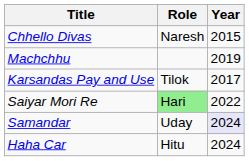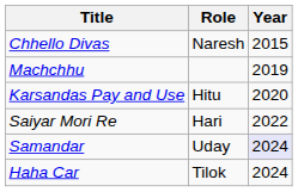Karsandas Pay and Use | Role: Tilok -> Hitu
Karsandas Pay and Use | Year: 2017 -> 2020
Saiyar Mori Re | Role: lightgreen background -> no background
Haha Car | Role: Hitu -> Tilok
